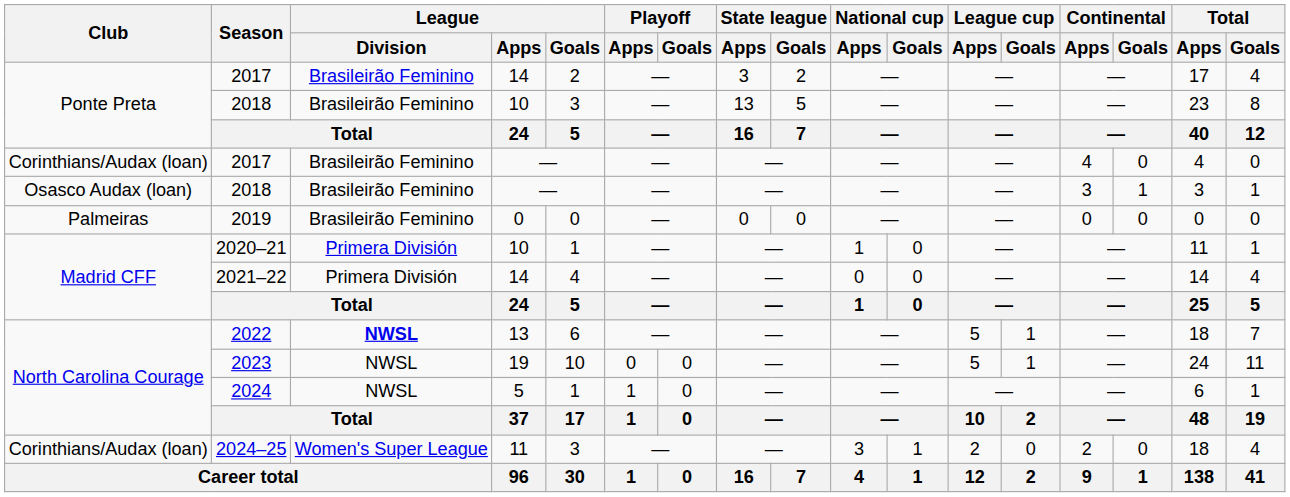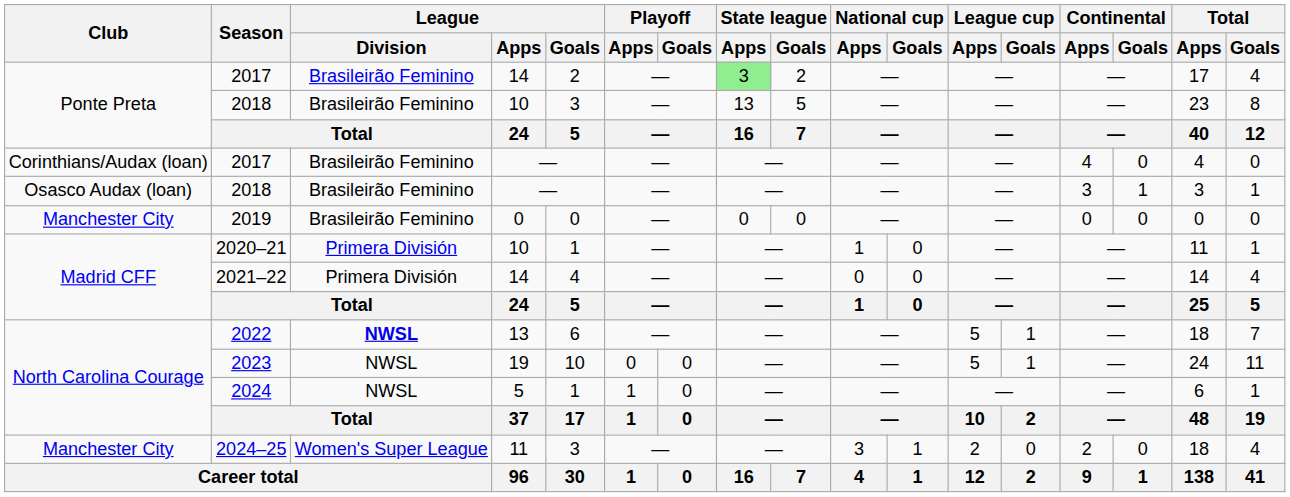2017 / 14 | State league / Apps: no background -> lightgreen background
2019 | Club: Palmeiras -> Manchester City
2024–25 | Club: Corinthians/Audax (loan) -> Manchester City
